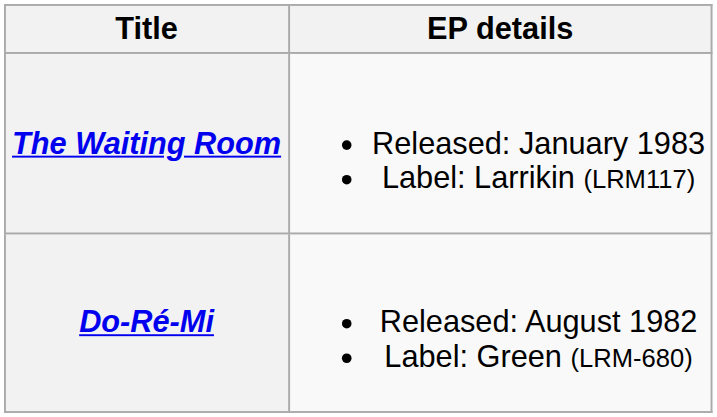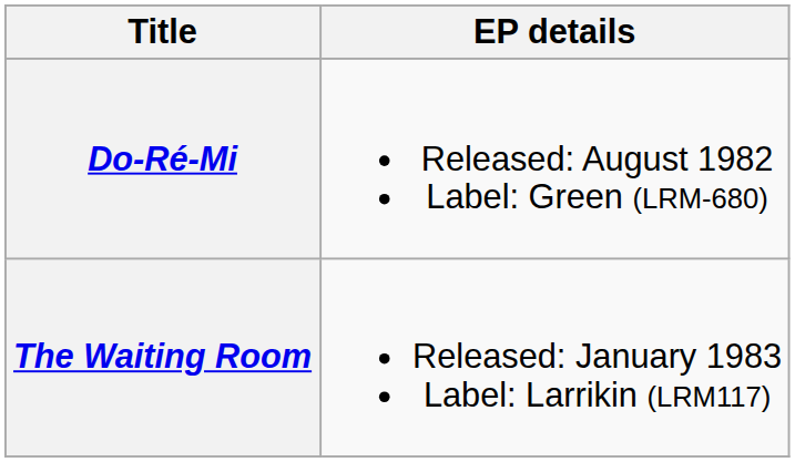rows swapped: Do-Ré-Mi <-> The Waiting Room
